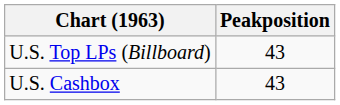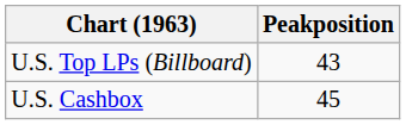U.S. Cashbox | Peakposition: 43 -> 45
